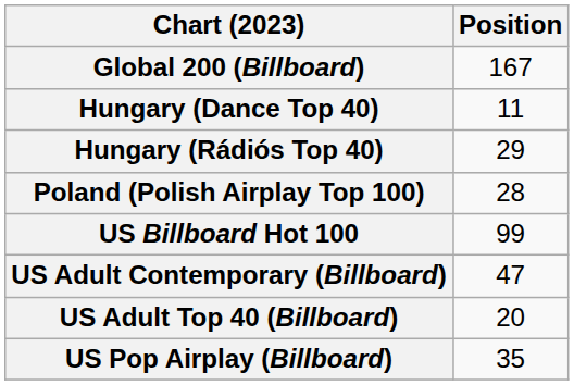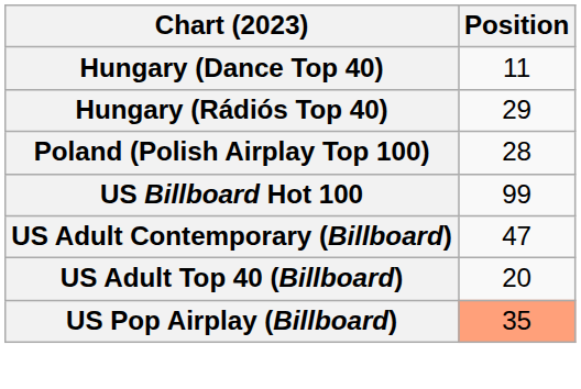- row: Global 200 (Billboard) | 167
US Pop Airplay (Billboard) | Position: no background -> lightsalmon background
